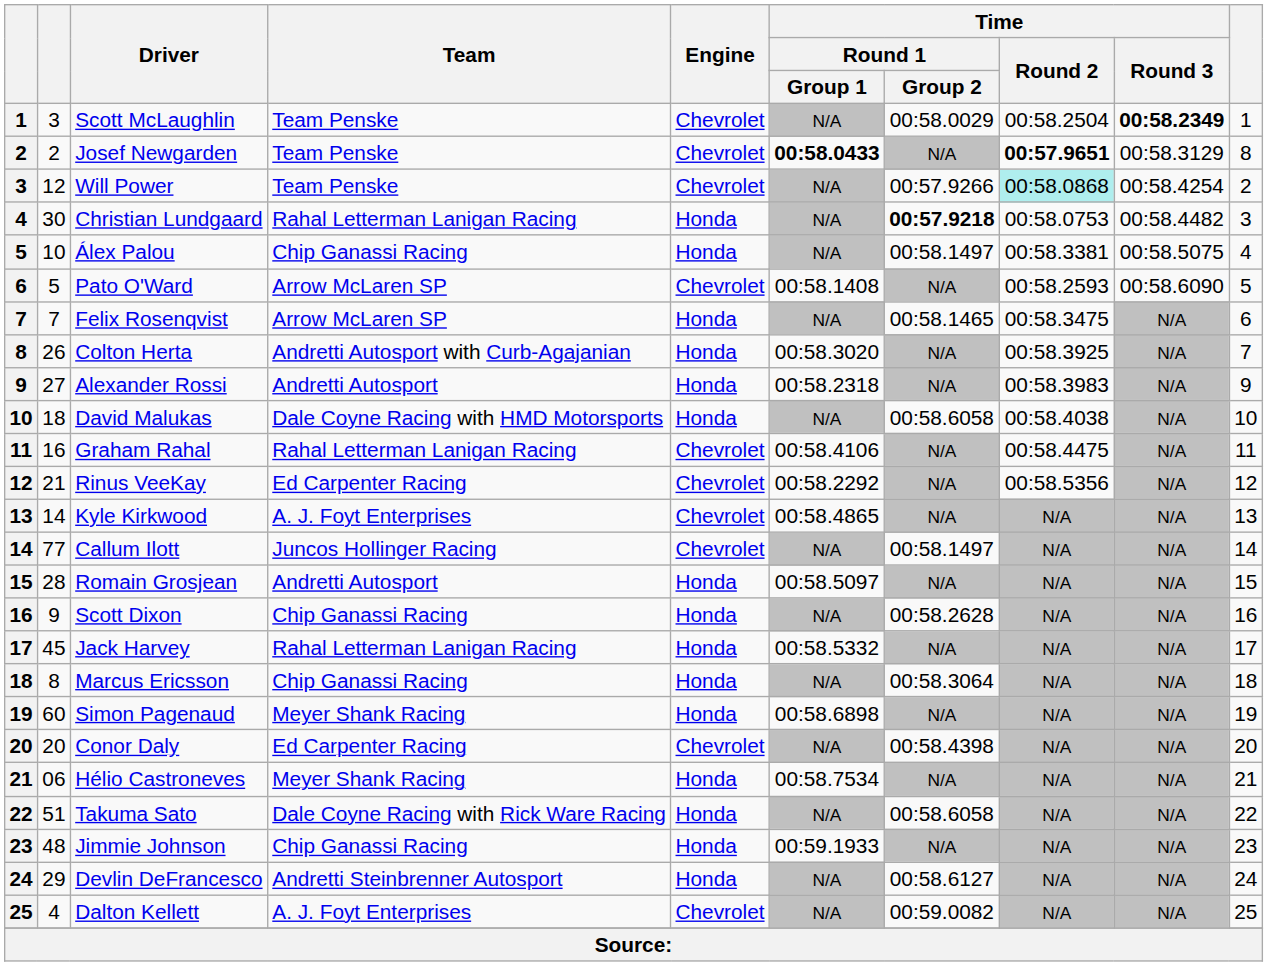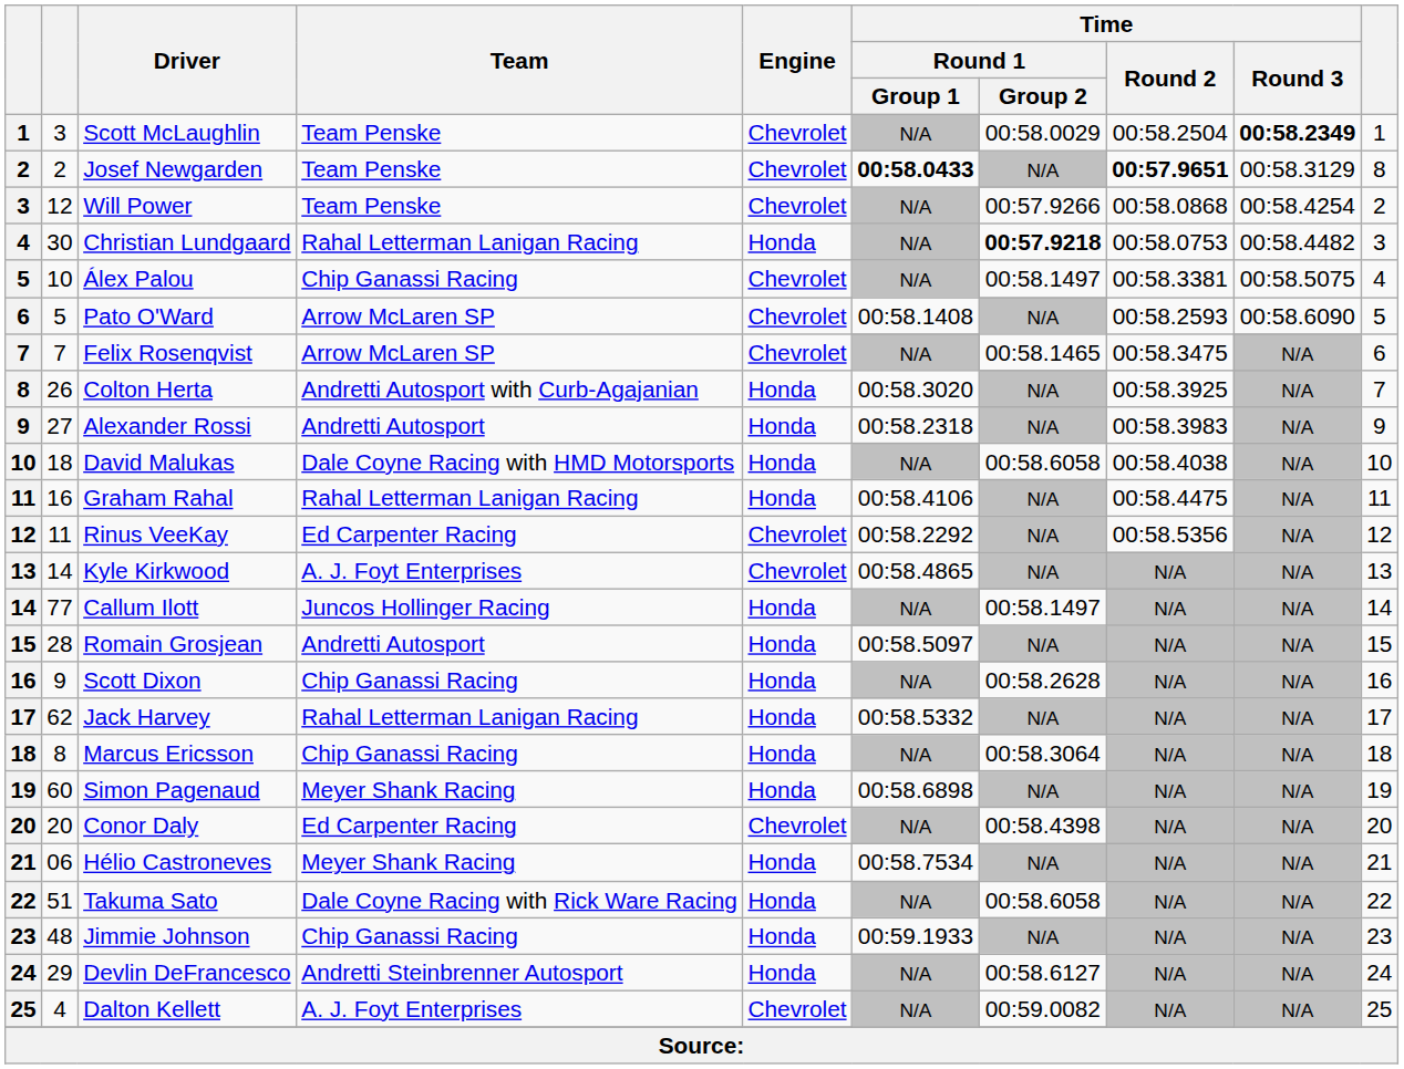Will Power | Time / Round 2: paleturquoise background -> no background
Álex Palou | Engine: Honda -> Chevrolet
Felix Rosenqvist | Engine: Honda -> Chevrolet
Graham Rahal | Engine: Chevrolet -> Honda
Rinus VeeKay | column 2: 21 -> 11
Callum Ilott | Engine: Chevrolet -> Honda
Jack Harvey | column 2: 45 -> 62
